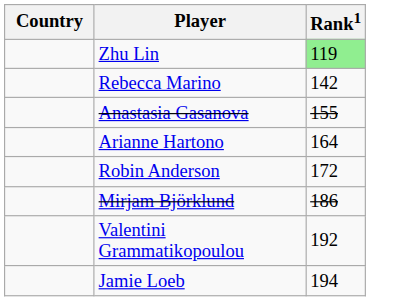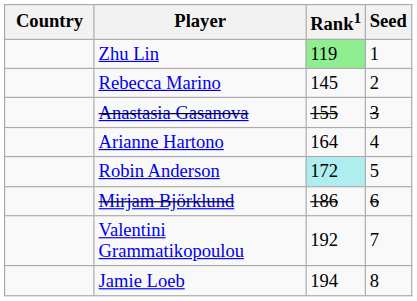+ column: Seed | 1 | 2 | 3 | 4 | 5 | 6 | 7 | 8
Rebecca Marino | Rank1: 142 -> 145
Robin Anderson | Rank1: no background -> paleturquoise background
